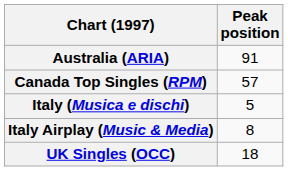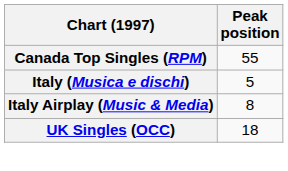- row: Australia (ARIA) | 91
Canada Top Singles (RPM) | Peak position: 57 -> 55
